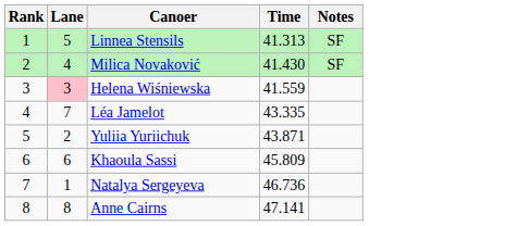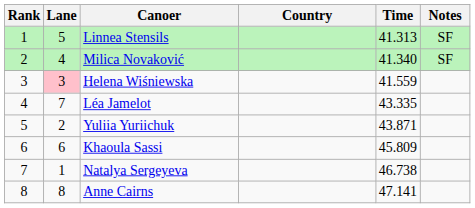+ column: Country
Milica Novaković | Time: 41.430 -> 41.340
Natalya Sergeyeva | Time: 46.736 -> 46.738
